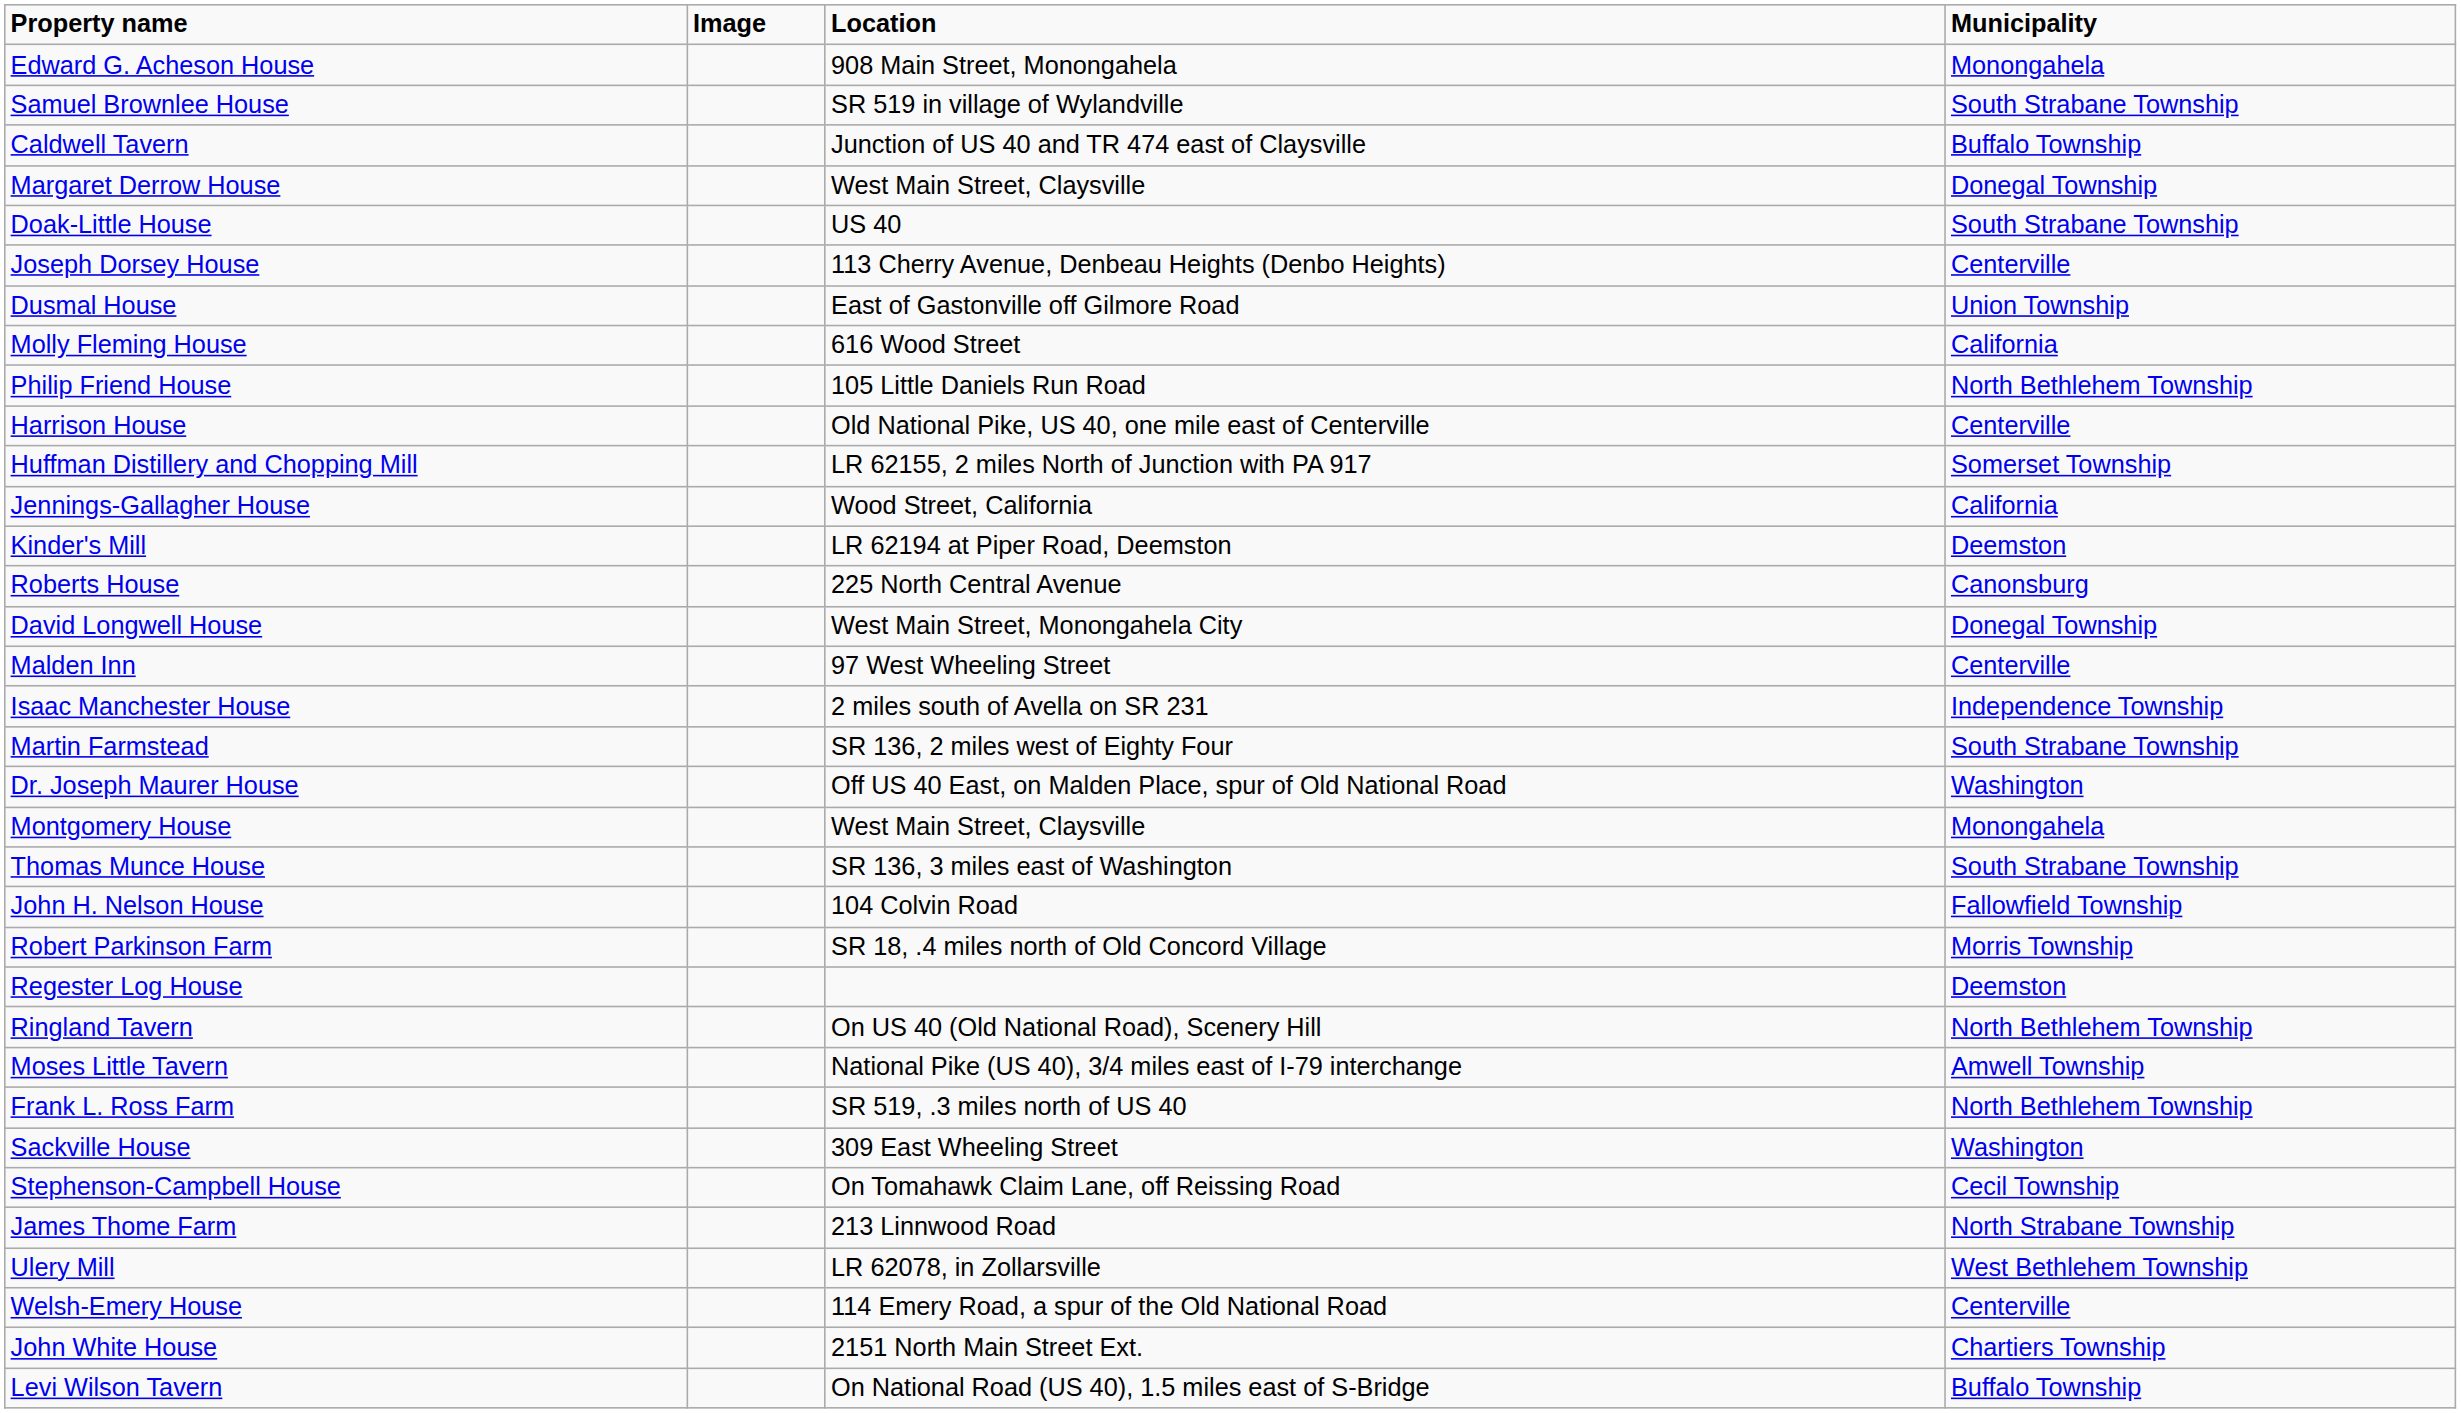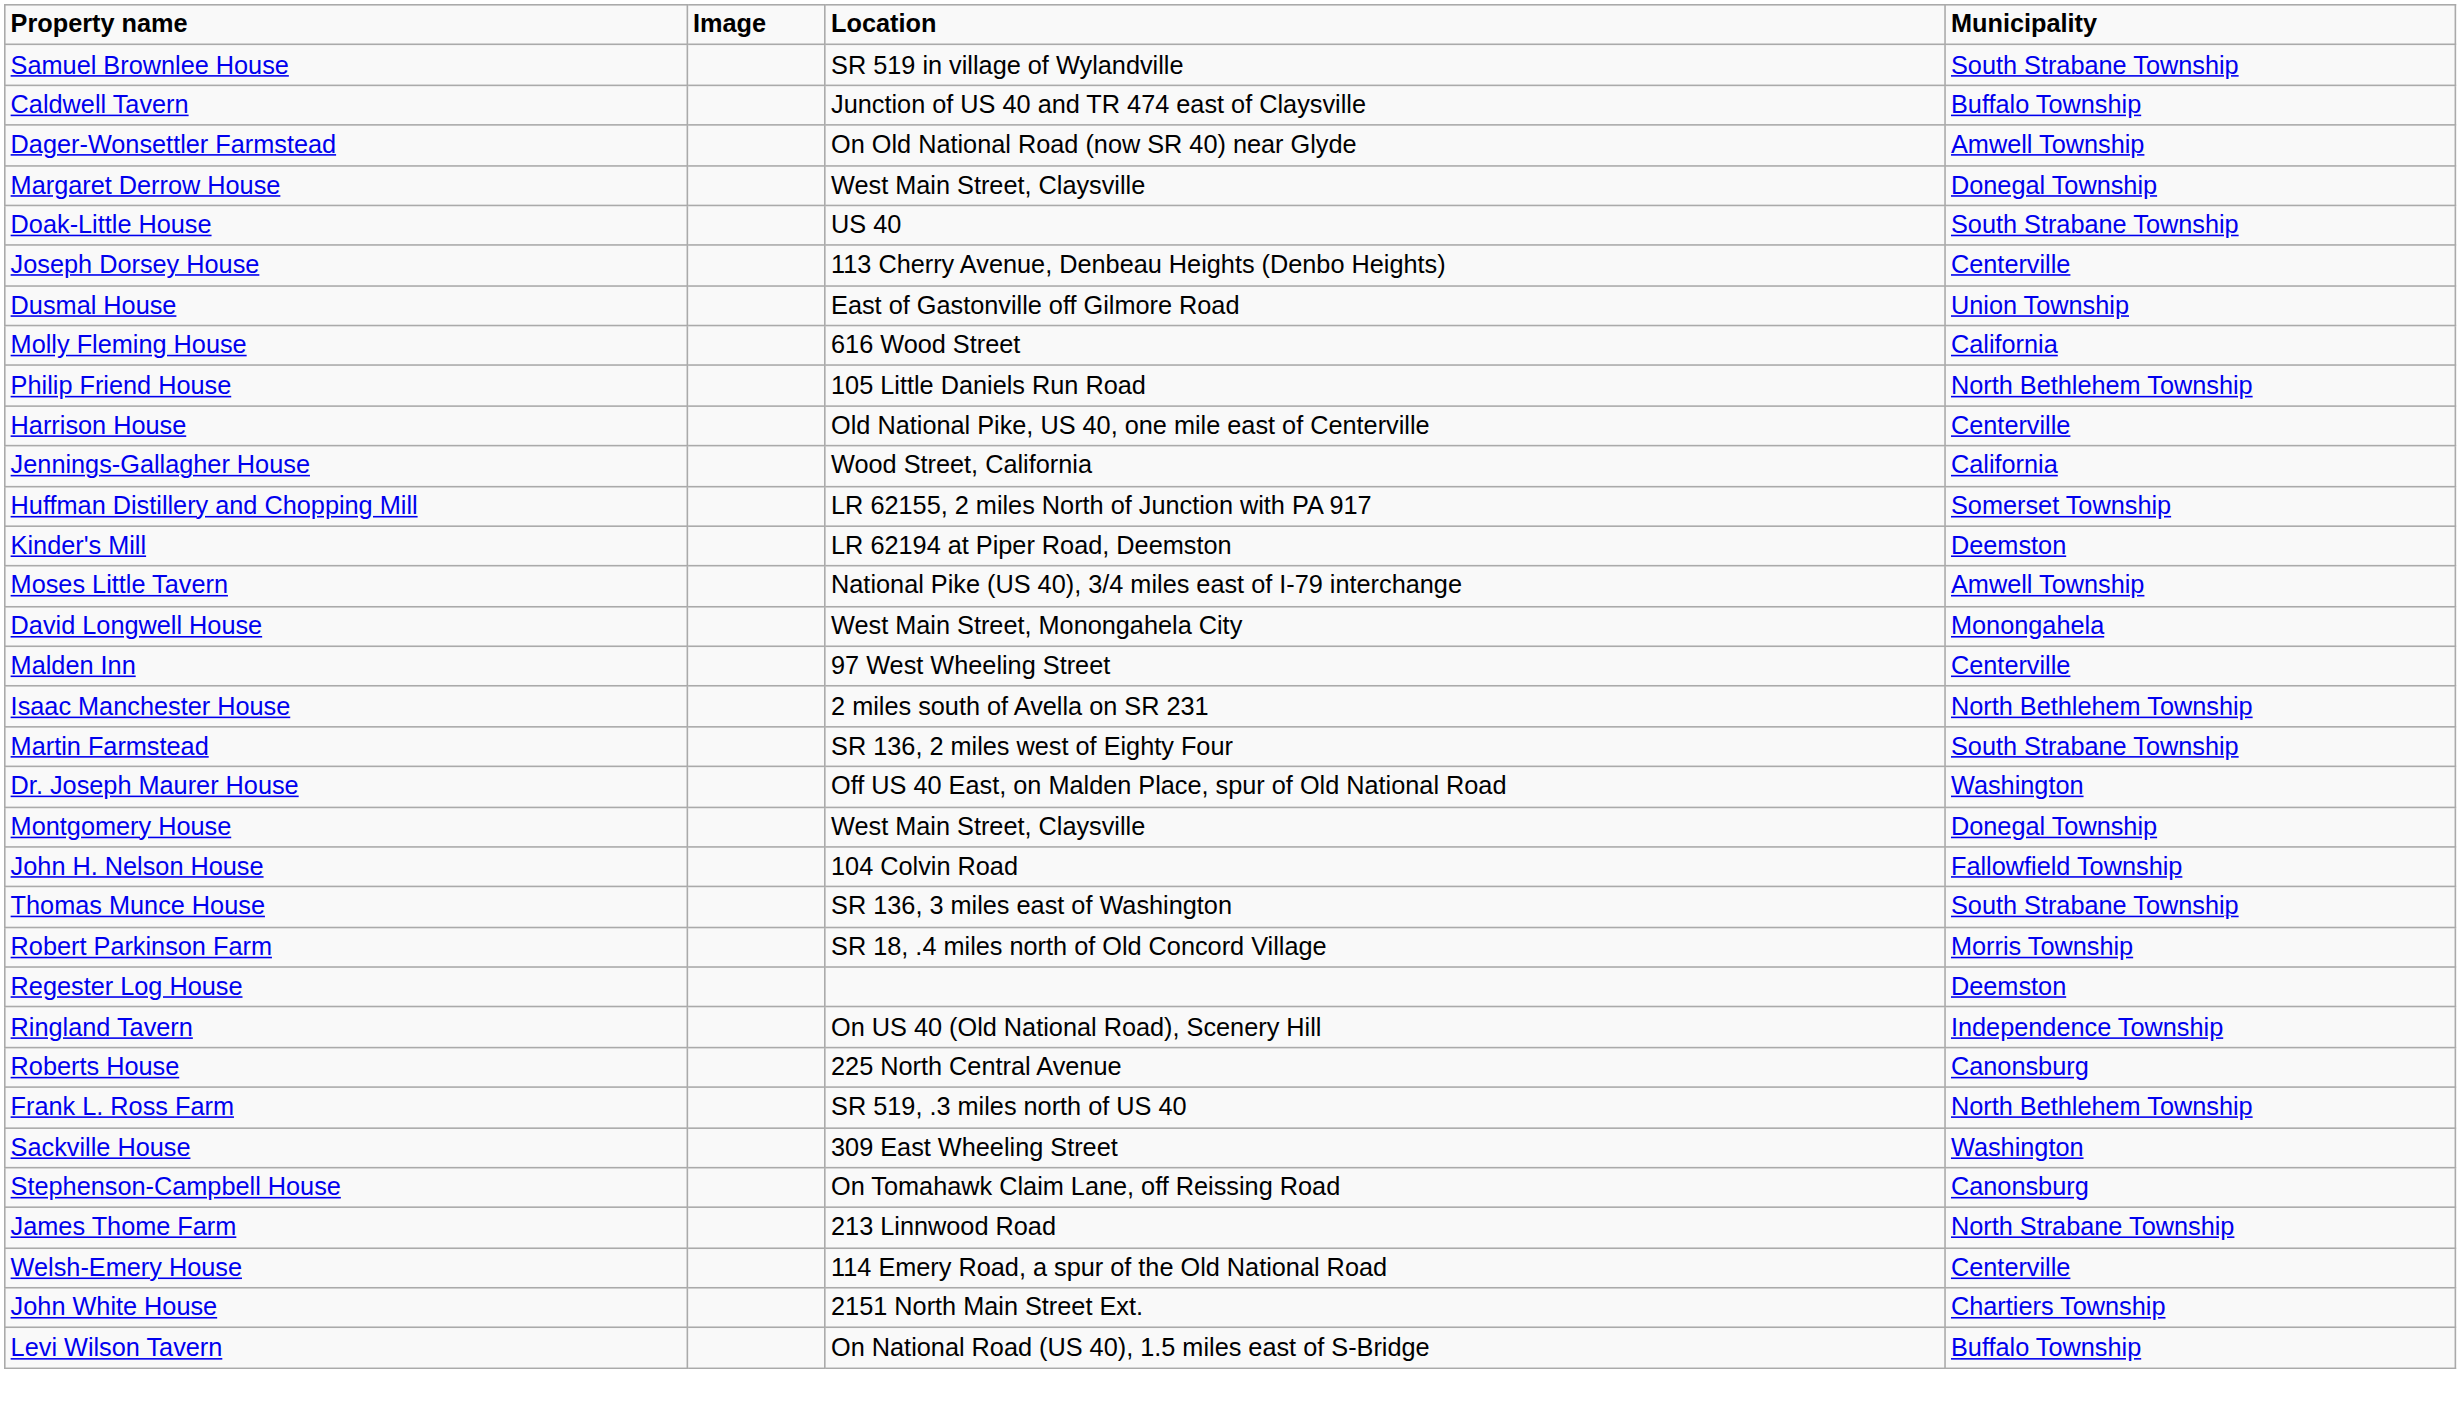- row: Edward G. Acheson House | 908 Main Street, Monongahela | Monongahela
+ row: Dager-Wonsettler Farmstead | On Old National Road (now SR 40) near Glyde | Amwell Township
rows swapped: Huffman Distillery and Chopping Mill <-> Jennings-Gallagher House
rows swapped: Moses Little Tavern <-> Roberts House
David Longwell House | Municipality: Donegal Township -> Monongahela
Isaac Manchester House | Municipality: Independence Township -> North Bethlehem Township
Montgomery House | Municipality: Monongahela -> Donegal Township
rows swapped: Thomas Munce House <-> John H. Nelson House
Ringland Tavern | Municipality: North Bethlehem Township -> Independence Township
Stephenson-Campbell House | Municipality: Cecil Township -> Canonsburg
- row: Ulery Mill | LR 62078, in Zollarsville | West Bethlehem Township
